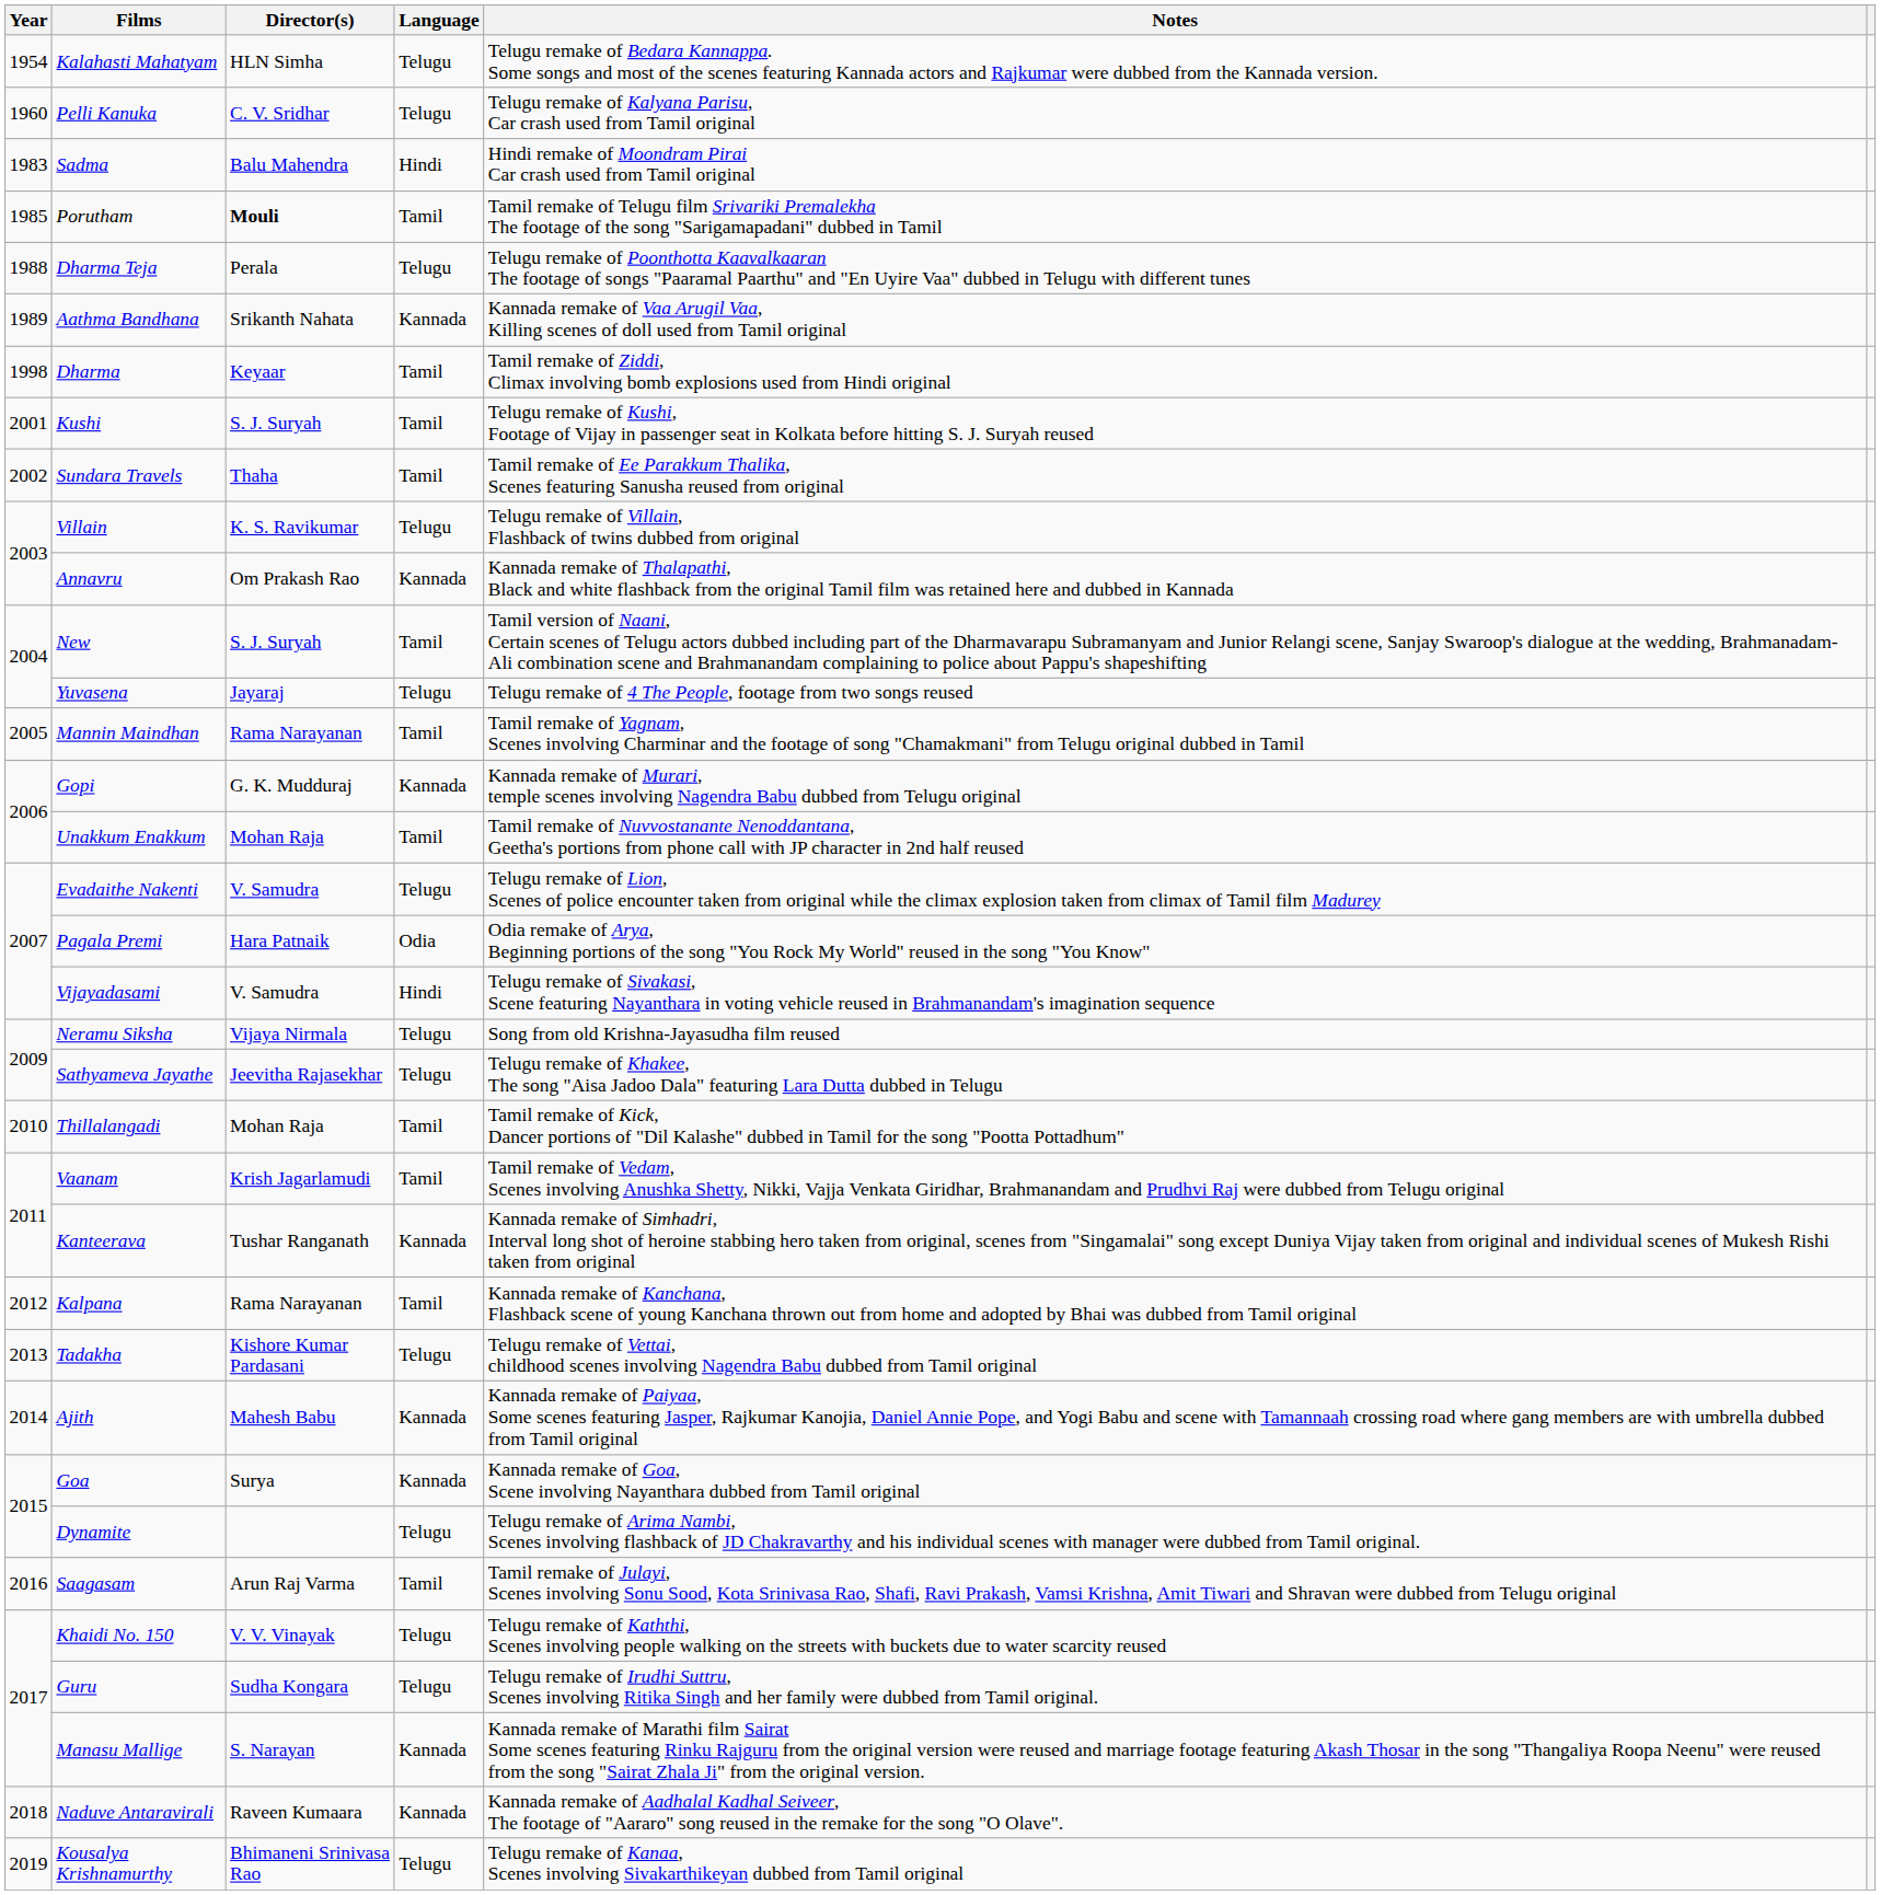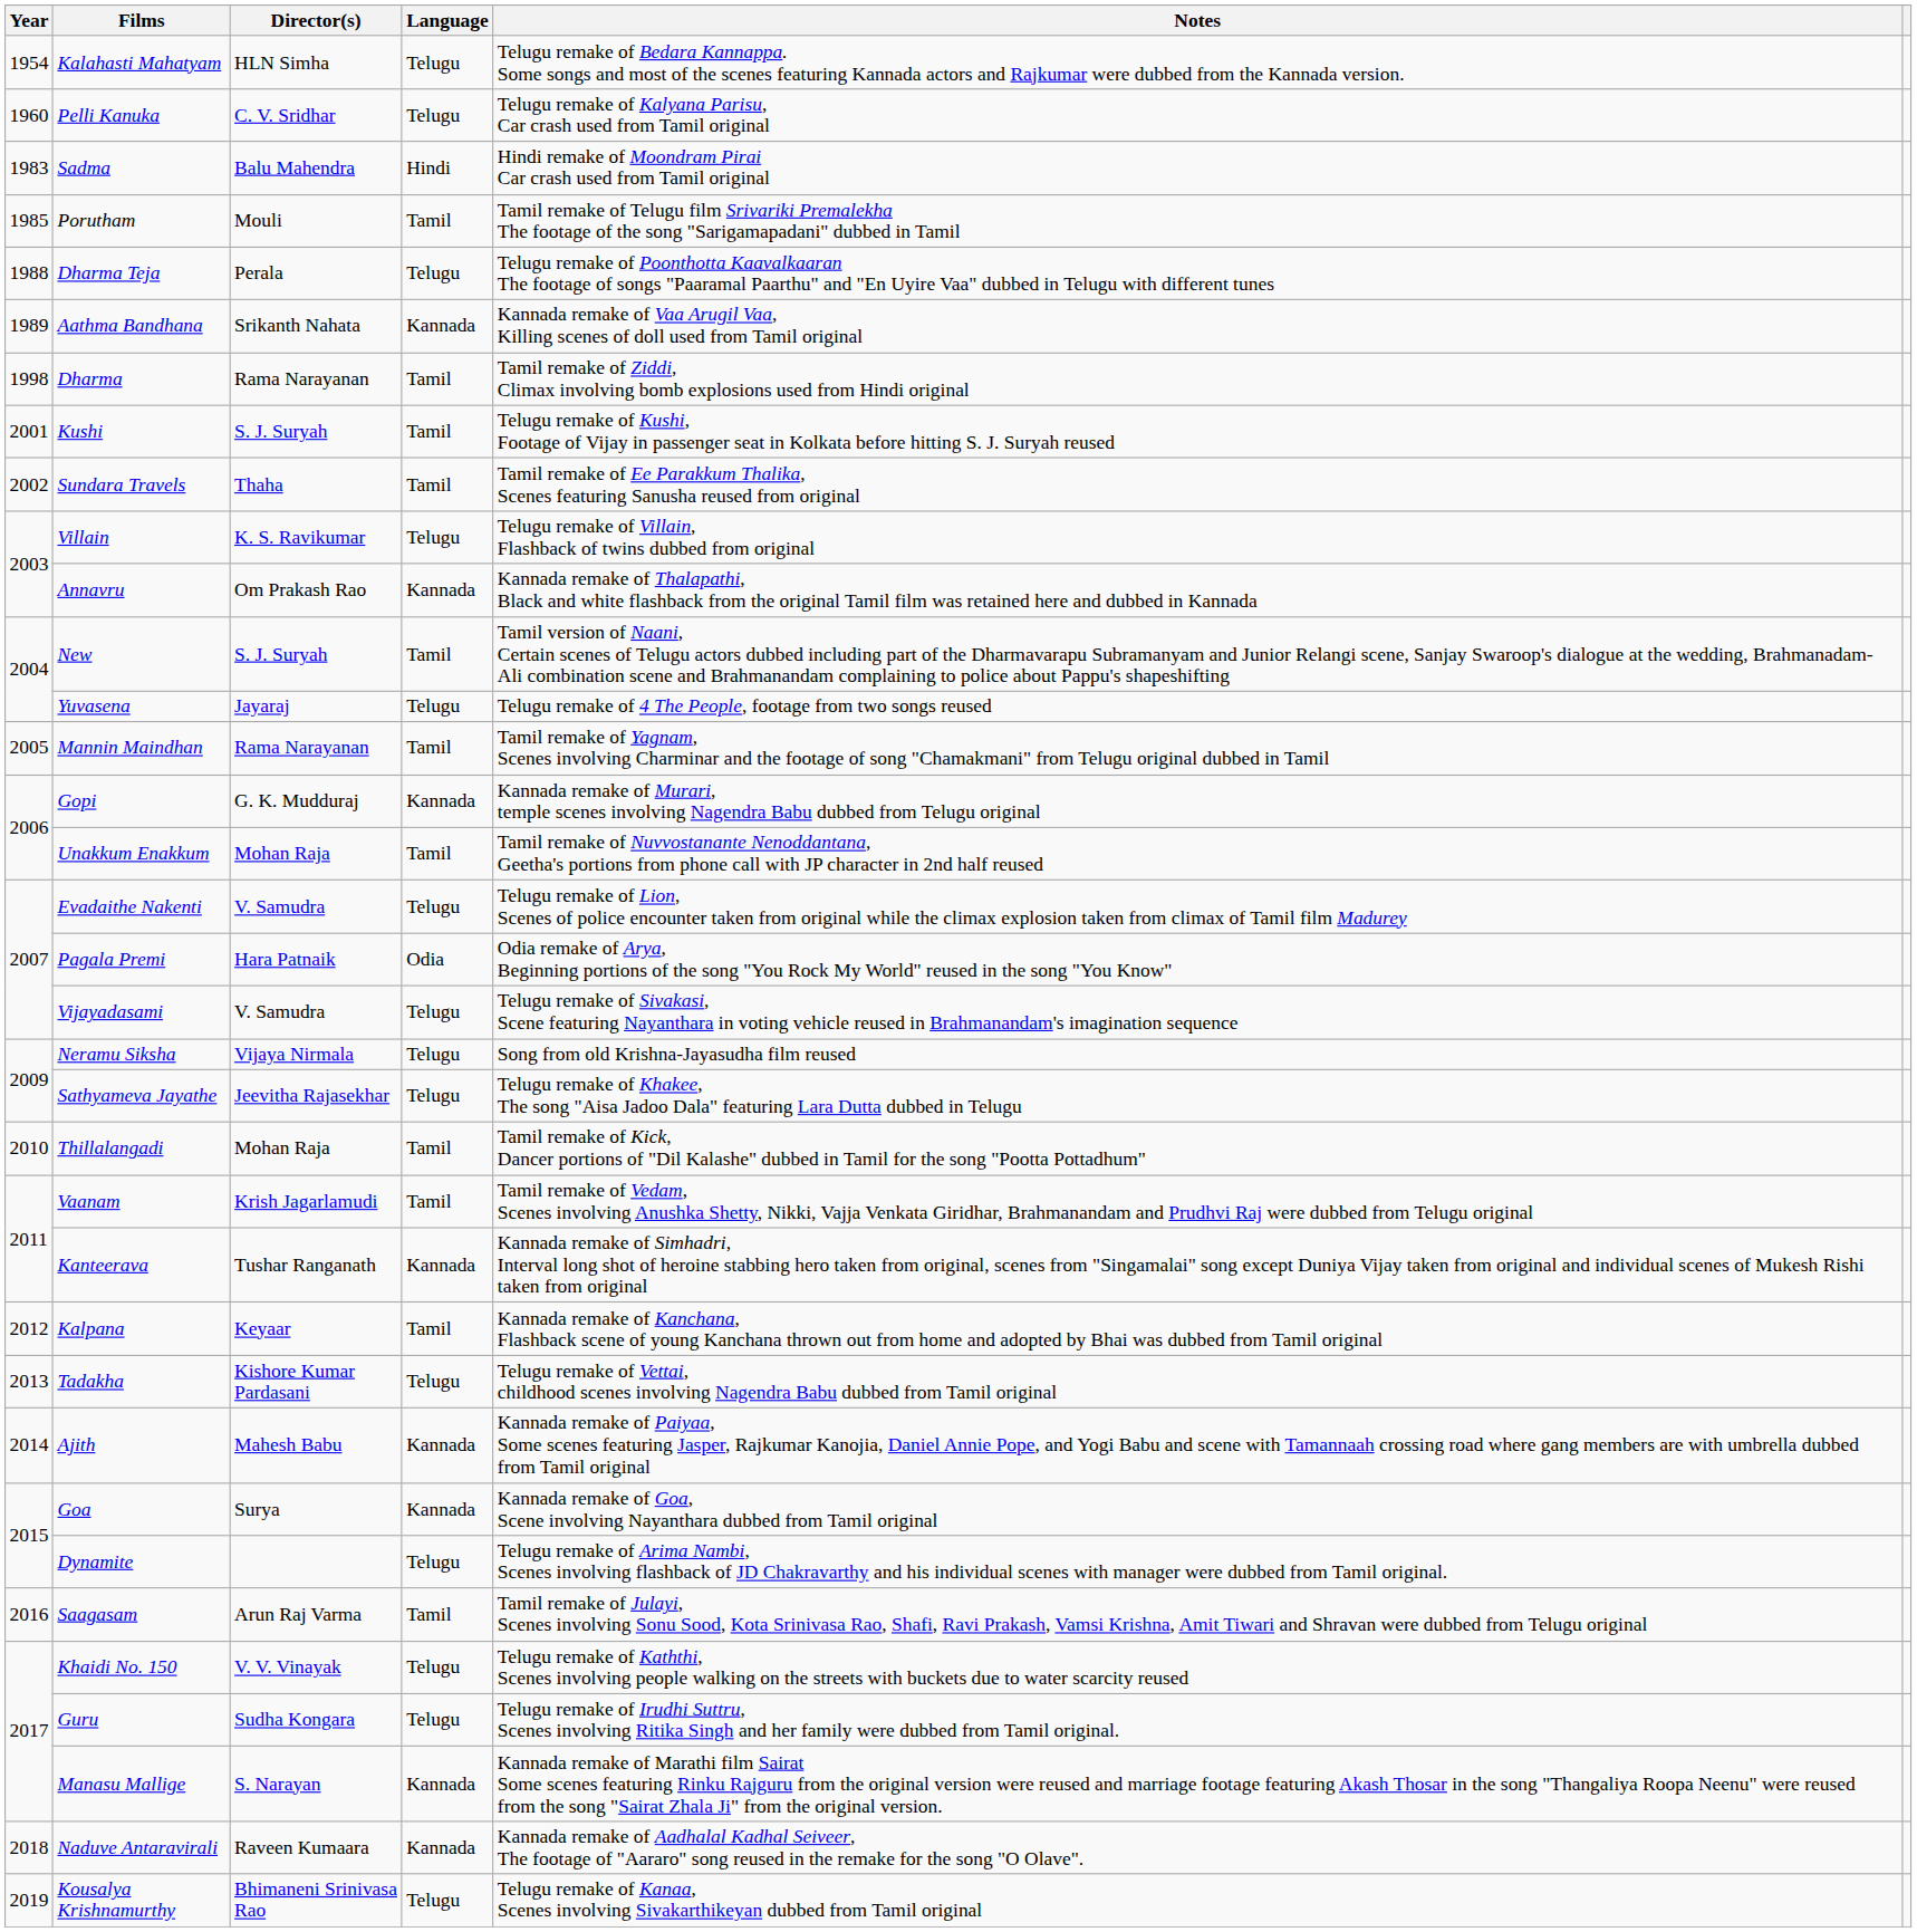Porutham | Director(s): bold -> normal
Dharma | Director(s): Keyaar -> Rama Narayanan
Vijayadasami | Language: Hindi -> Telugu
Kalpana | Director(s): Rama Narayanan -> Keyaar
